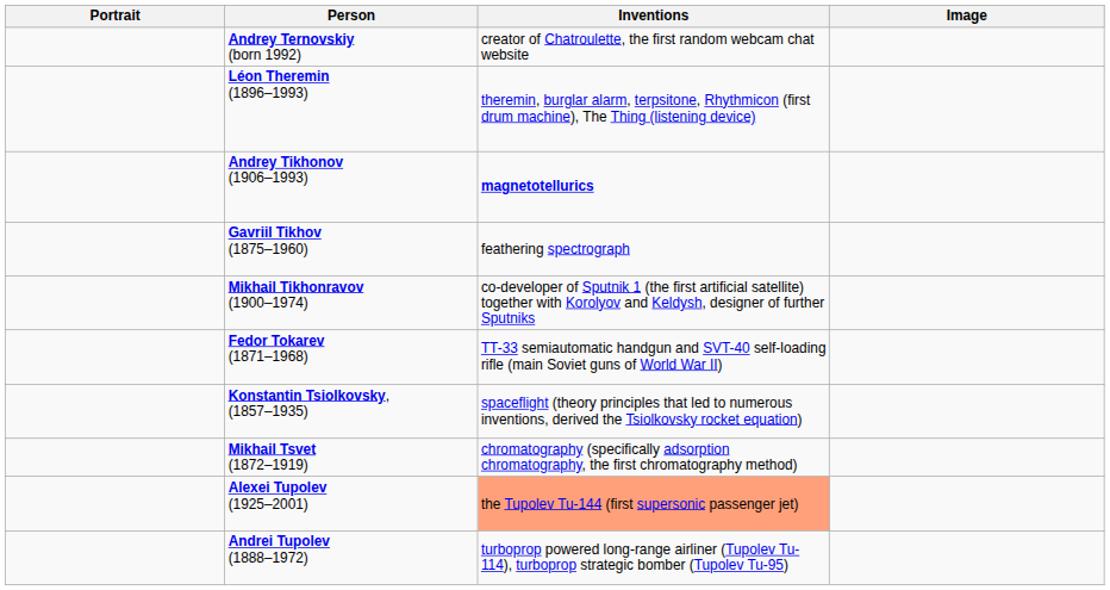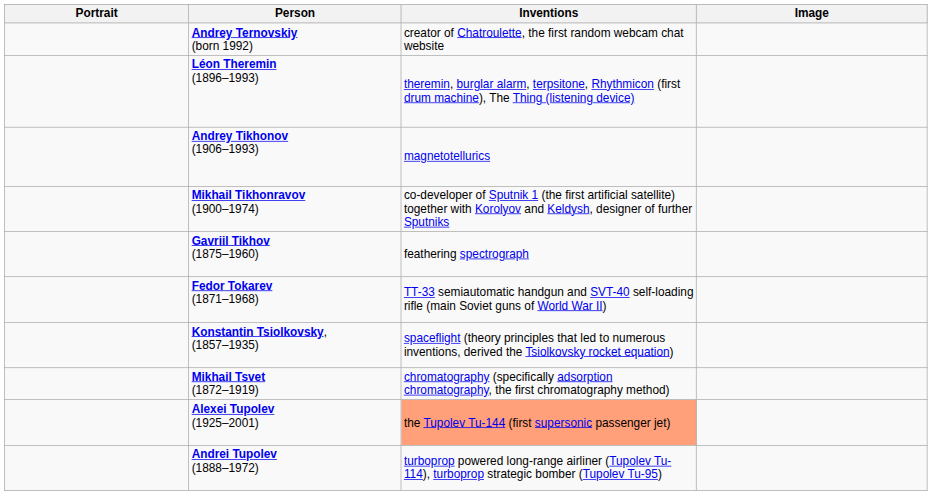Andrey Tikhonov (1906–1993) | Inventions: bold -> normal
rows swapped: Mikhail Tikhonravov (1900–1974) <-> Gavriil Tikhov (1875–1960)
